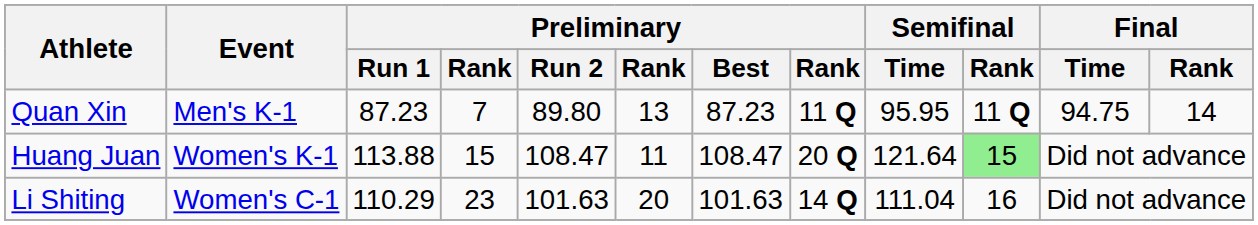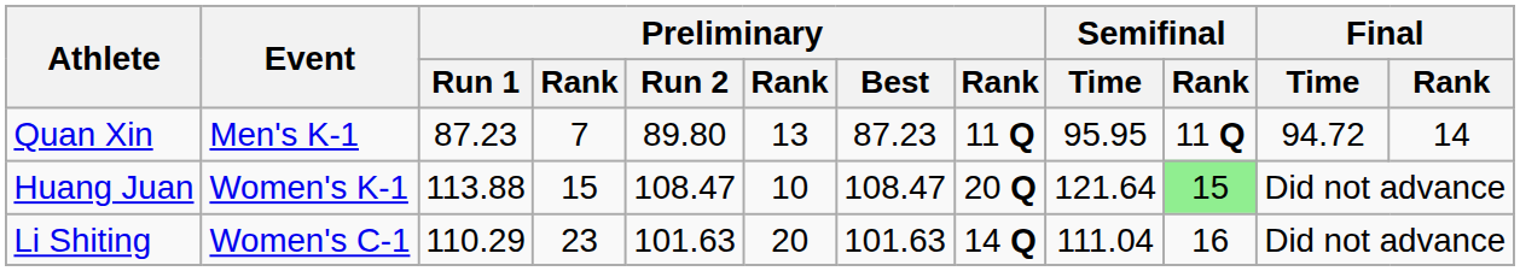Quan Xin | Final / Time: 94.75 -> 94.72
Huang Juan | column 6: 11 -> 10
